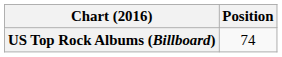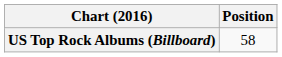US Top Rock Albums (Billboard) | Position: 74 -> 58
